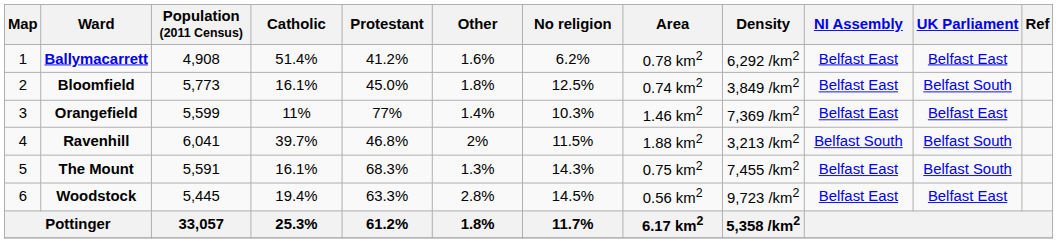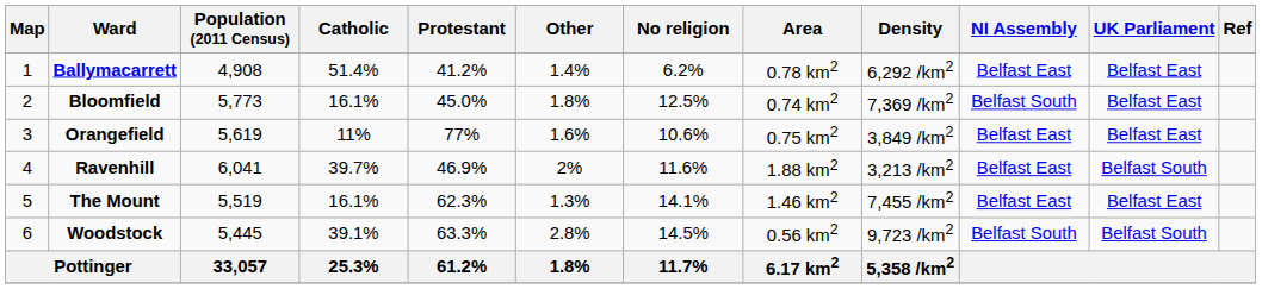Ballymacarrett | Other: 1.6% -> 1.4%
Bloomfield | Density: 3,849 /km2 -> 7,369 /km2
Bloomfield | NI Assembly: Belfast East -> Belfast South
Bloomfield | UK Parliament: Belfast South -> Belfast East
Orangefield | Population (2011 Census): 5,599 -> 5,619
Orangefield | Other: 1.4% -> 1.6%
Orangefield | No religion: 10.3% -> 10.6%
Orangefield | Area: 1.46 km2 -> 0.75 km2
Orangefield | Density: 7,369 /km2 -> 3,849 /km2
Ravenhill | Protestant: 46.8% -> 46.9%
Ravenhill | No religion: 11.5% -> 11.6%
Ravenhill | NI Assembly: Belfast South -> Belfast East
The Mount | Population (2011 Census): 5,591 -> 5,519
The Mount | Protestant: 68.3% -> 62.3%
The Mount | No religion: 14.3% -> 14.1%
The Mount | Area: 0.75 km2 -> 1.46 km2
The Mount | UK Parliament: Belfast South -> Belfast East
Woodstock | Catholic: 19.4% -> 39.1%
Woodstock | NI Assembly: Belfast East -> Belfast South
Woodstock | UK Parliament: Belfast East -> Belfast South
